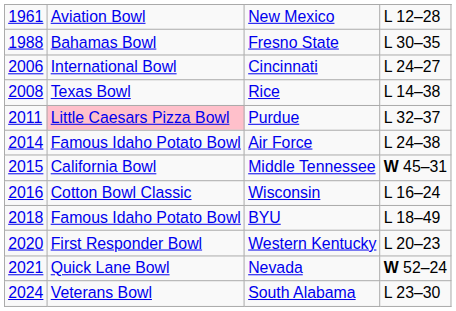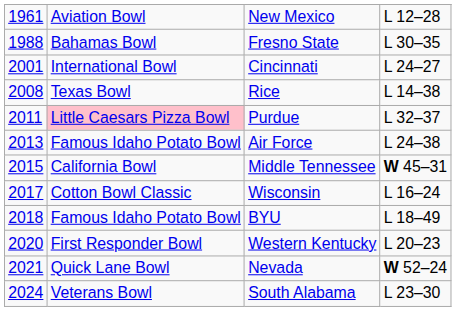Cincinnati | column 1: 2006 -> 2001
Air Force | column 1: 2014 -> 2013
Wisconsin | column 1: 2016 -> 2017
